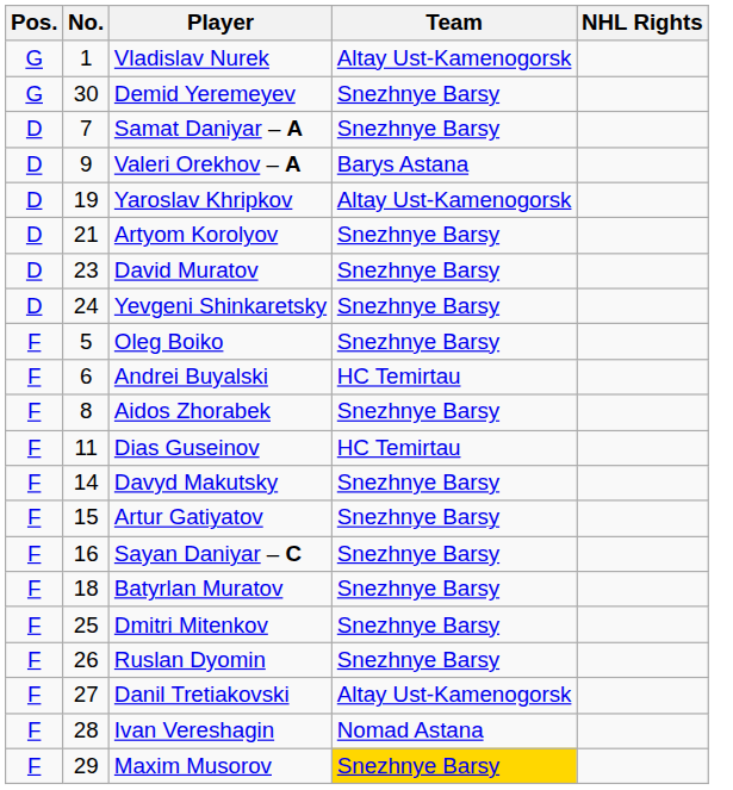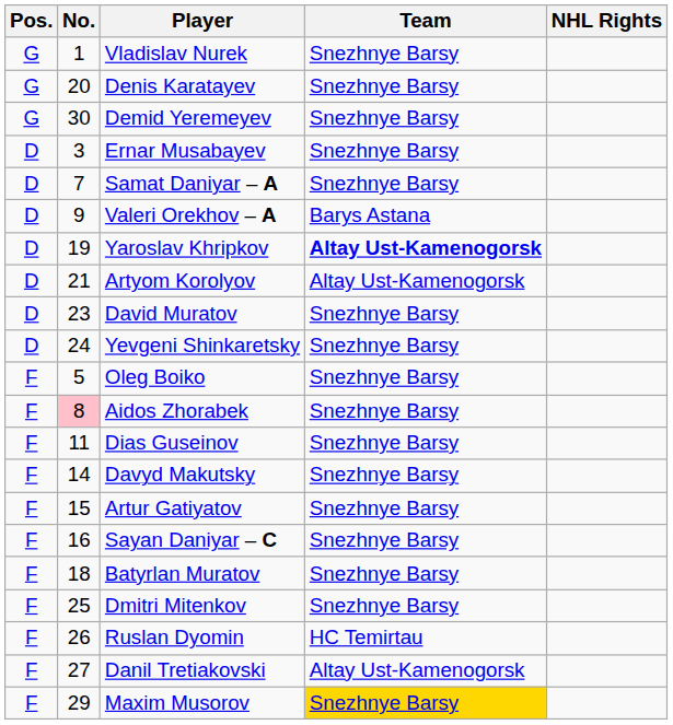Vladislav Nurek | Team: Altay Ust-Kamenogorsk -> Snezhnye Barsy
+ row: G | 20 | Denis Karatayev | Snezhnye Barsy
+ row: D | 3 | Ernar Musabayev | Snezhnye Barsy
Yaroslav Khripkov | Team: normal -> bold
Artyom Korolyov | Team: Snezhnye Barsy -> Altay Ust-Kamenogorsk
- row: F | 6 | Andrei Buyalski | HC Temirtau
Aidos Zhorabek | No.: no background -> pink background
Dias Guseinov | Team: HC Temirtau -> Snezhnye Barsy
Ruslan Dyomin | Team: Snezhnye Barsy -> HC Temirtau
- row: F | 28 | Ivan Vereshagin | Nomad Astana
